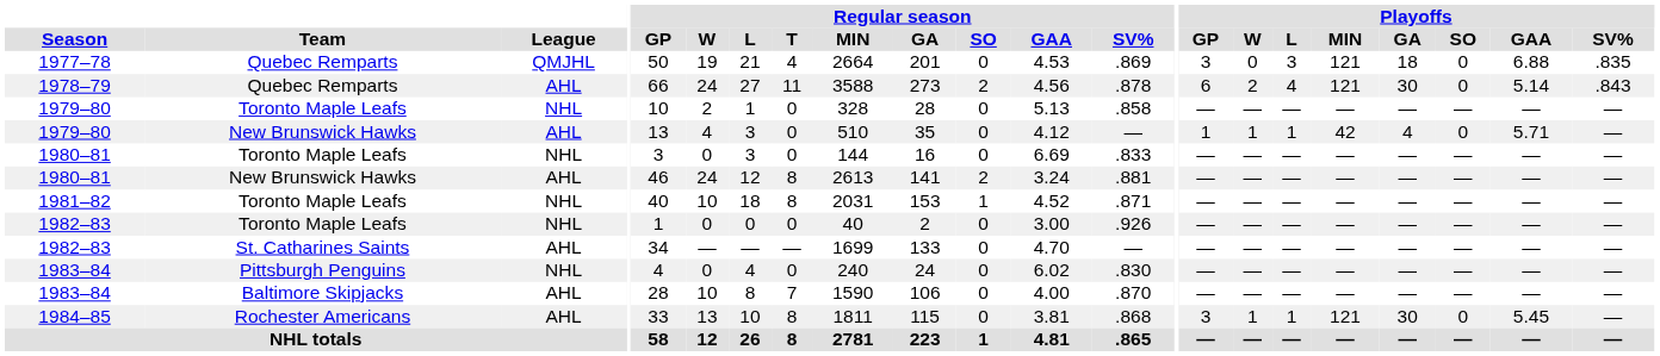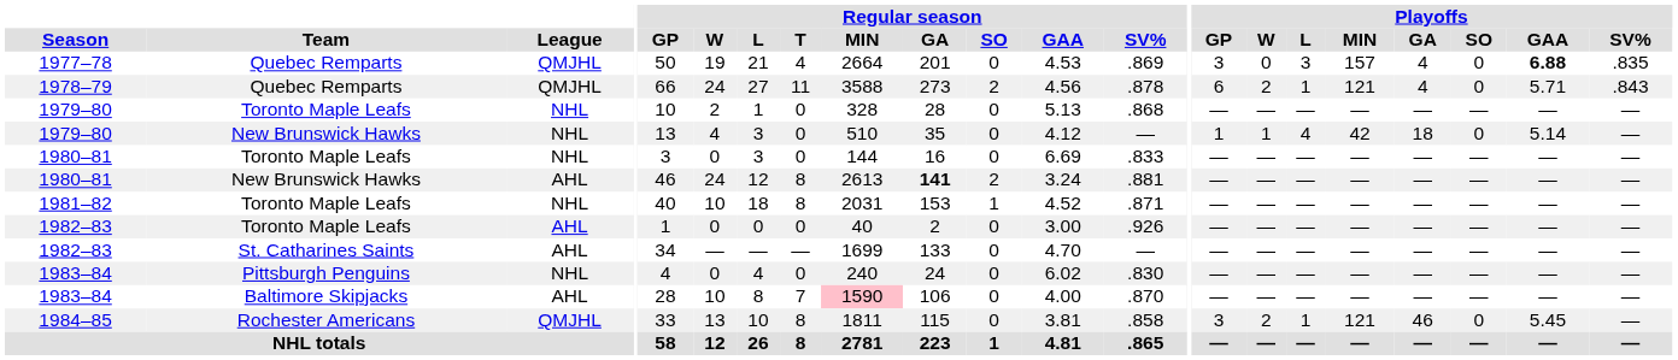1977–78 | Playoffs / MIN: 121 -> 157
1977–78 | Playoffs / GA: 18 -> 4
1977–78 | Playoffs / GAA: normal -> bold
1978–79 | League: AHL -> QMJHL
1978–79 | Playoffs / L: 4 -> 1
1978–79 | Playoffs / GA: 30 -> 4
1978–79 | Playoffs / GAA: 5.14 -> 5.71
1979–80 / Toronto Maple Leafs | Regular season / SV%: .858 -> .868
1979–80 / New Brunswick Hawks | League: AHL -> NHL
1979–80 / New Brunswick Hawks | Playoffs / L: 1 -> 4
1979–80 / New Brunswick Hawks | Playoffs / GA: 4 -> 18
1979–80 / New Brunswick Hawks | Playoffs / GAA: 5.71 -> 5.14
1980–81 / New Brunswick Hawks | Regular season / GA: normal -> bold
1982–83 / Toronto Maple Leafs | League: NHL -> AHL
1983–84 / Baltimore Skipjacks | Regular season / MIN: no background -> pink background
1984–85 | League: AHL -> QMJHL
1984–85 | Regular season / SV%: .868 -> .858
1984–85 | Playoffs / W: 1 -> 2
1984–85 | Playoffs / GA: 30 -> 46
